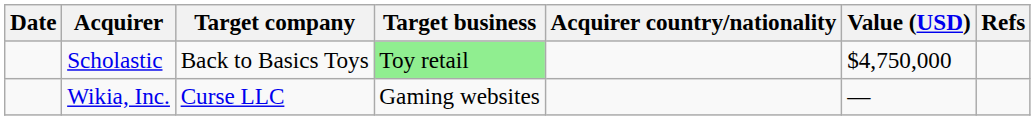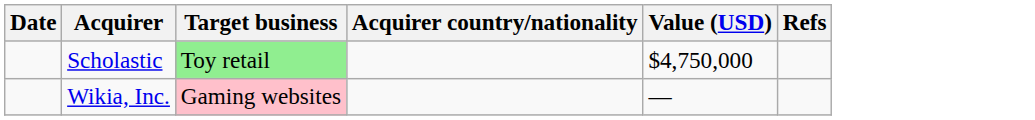- column: Target company | Back to Basics Toys | Curse LLC
Wikia, Inc. | Target business: no background -> pink background
